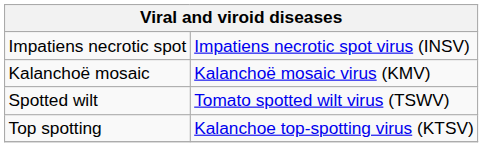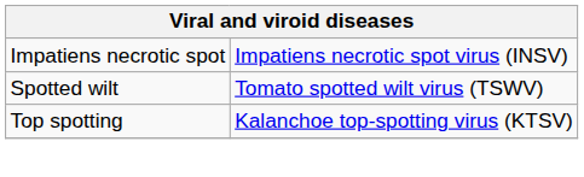- row: Kalanchoë mosaic | Kalanchoë mosaic virus (KMV)
